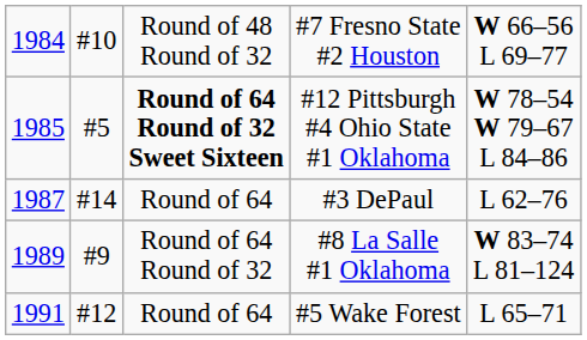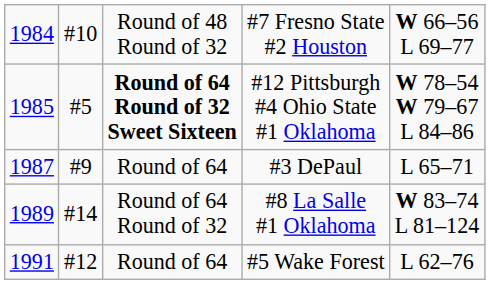#3 DePaul | column 2: #14 -> #9
#3 DePaul | column 5: L 62–76 -> L 65–71
#8 La Salle #1 Oklahoma | column 2: #9 -> #14
#5 Wake Forest | column 5: L 65–71 -> L 62–76
